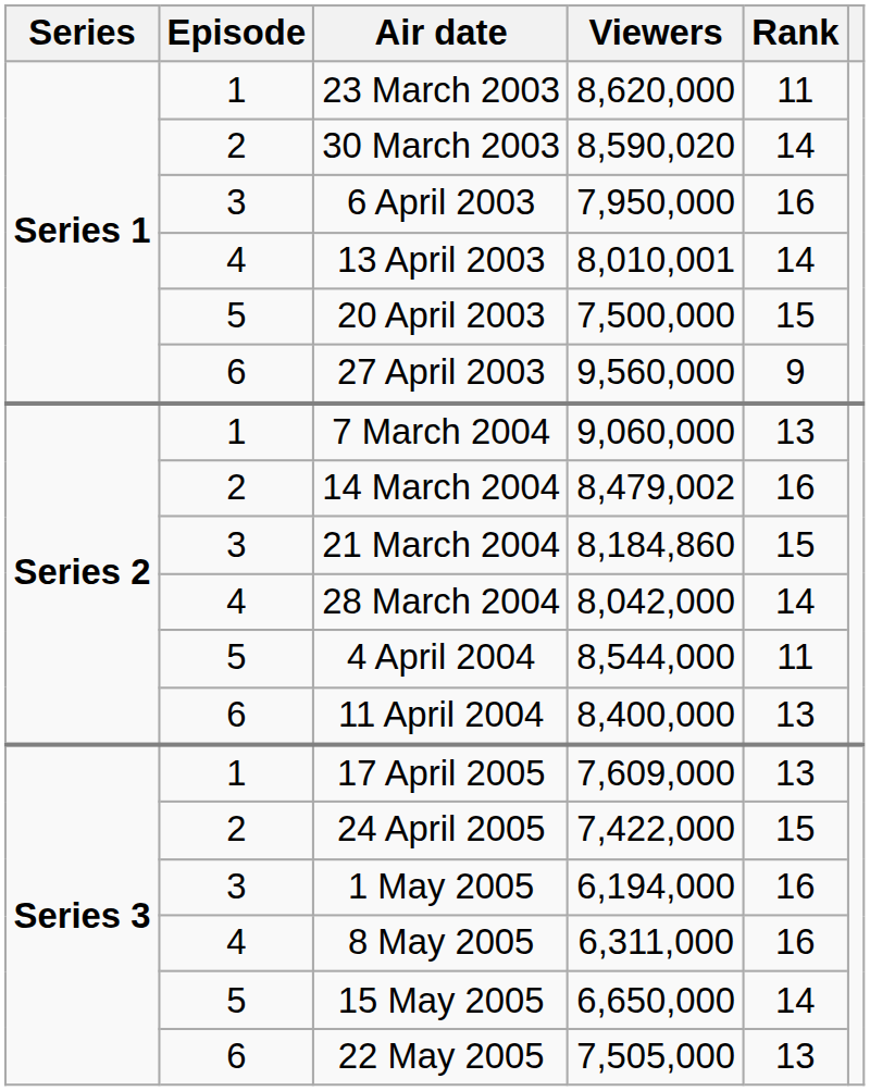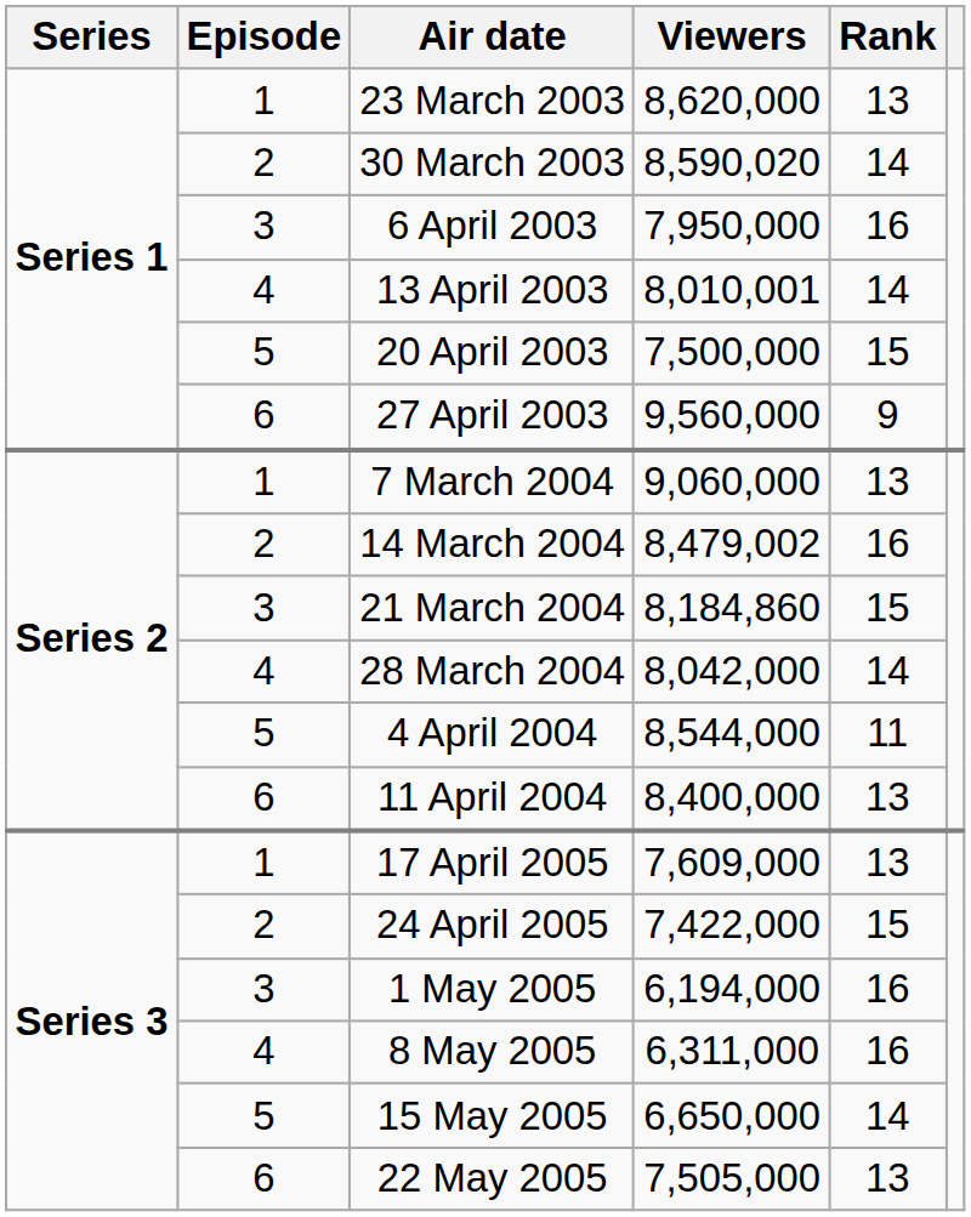23 March 2003 | Rank: 11 -> 13
